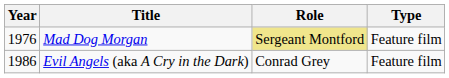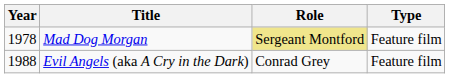Mad Dog Morgan | Year: 1976 -> 1978
Evil Angels (aka A Cry in the Dark) | Year: 1986 -> 1988
